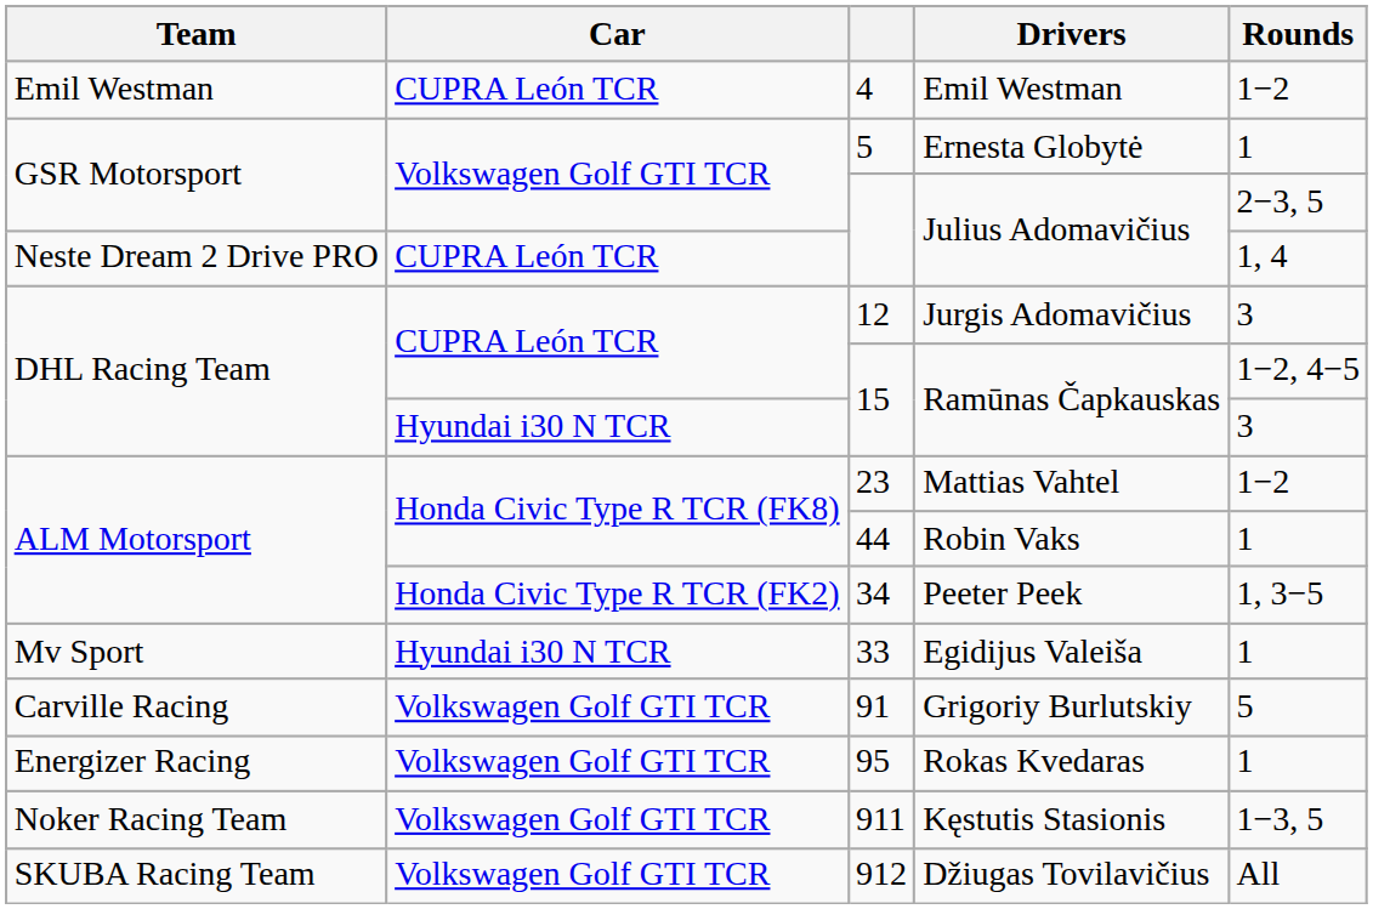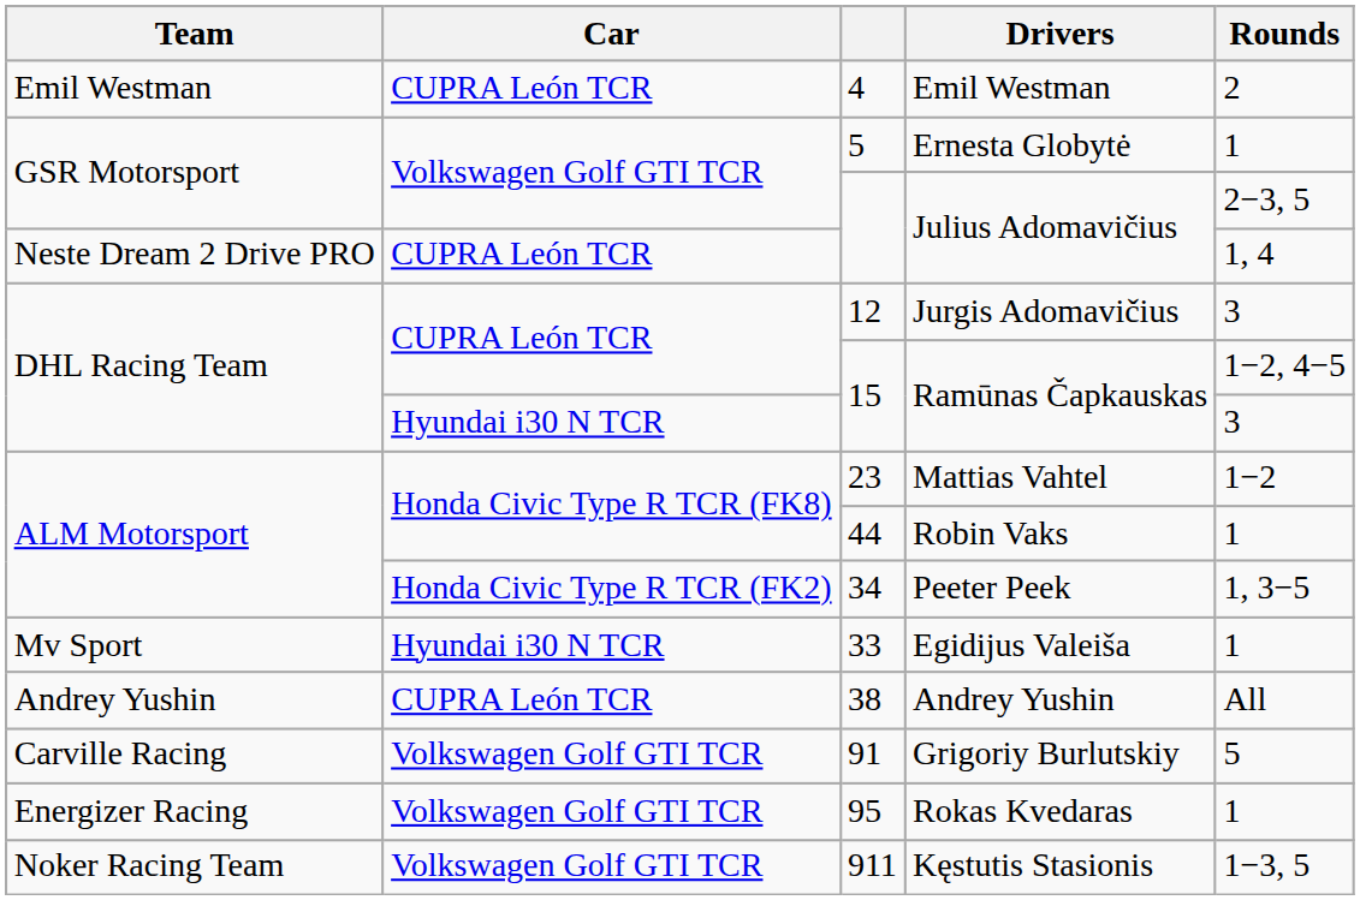4 | Rounds: 1−2 -> 2
+ row: Andrey Yushin | CUPRA León TCR | 38 | Andrey Yushin | All
- row: SKUBA Racing Team | Volkswagen Golf GTI TCR | 912 | Džiugas Tovilavičius | All
